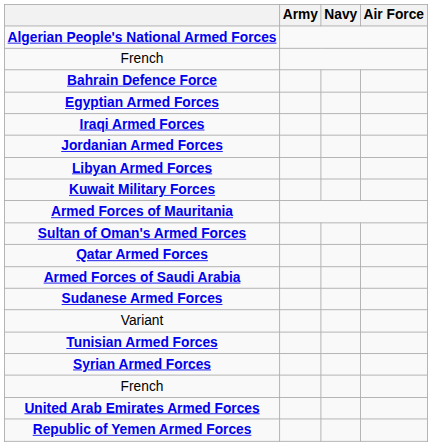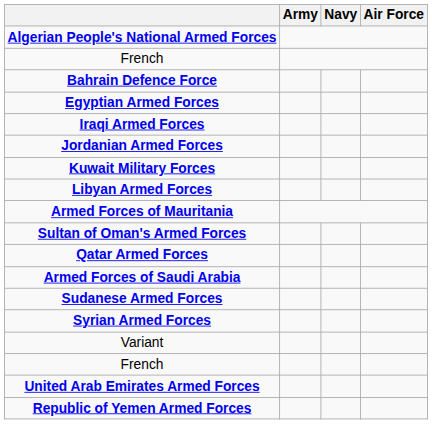rows swapped: Kuwait Military Forces <-> Libyan Armed Forces
rows swapped: Syrian Armed Forces <-> Variant
- row: Tunisian Armed Forces
